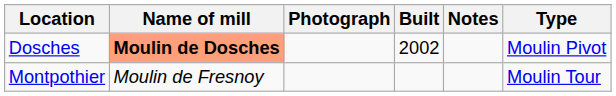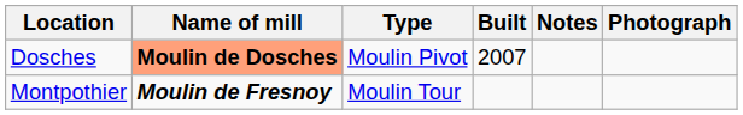columns swapped: Type <-> Photograph
Dosches | Built: 2002 -> 2007
Montpothier | Name of mill: normal -> bold
